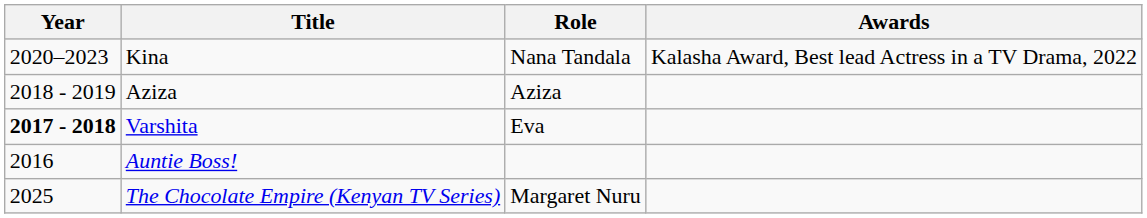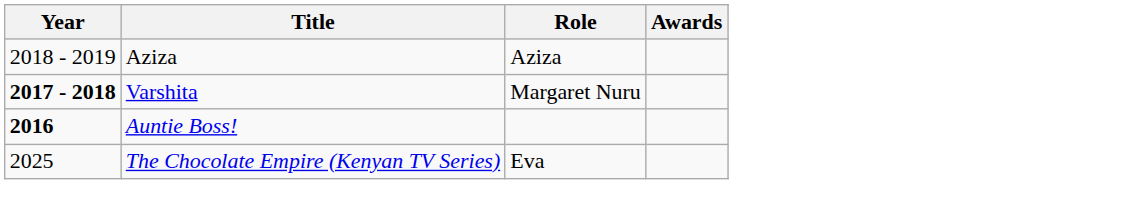- row: 2020–2023 | Kina | Nana Tandala | Kalasha Award, Best lead Actress in a TV Drama, 2022
Varshita | Role: Eva -> Margaret Nuru
Auntie Boss! | Year: normal -> bold
The Chocolate Empire (Kenyan TV Series) | Role: Margaret Nuru -> Eva
